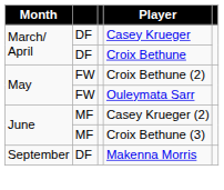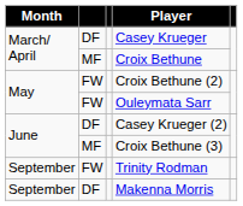Croix Bethune | column 2: DF -> MF
Casey Krueger (2) | column 2: MF -> DF
+ row: September | FW | Trinity Rodman
